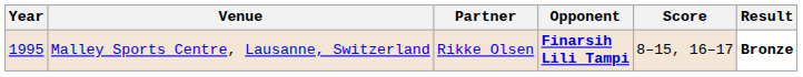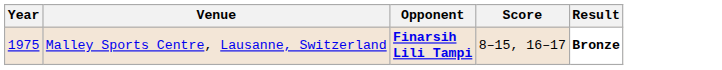- column: Partner | Rikke Olsen
Malley Sports Centre, Lausanne, Switzerland | Year: 1995 -> 1975
